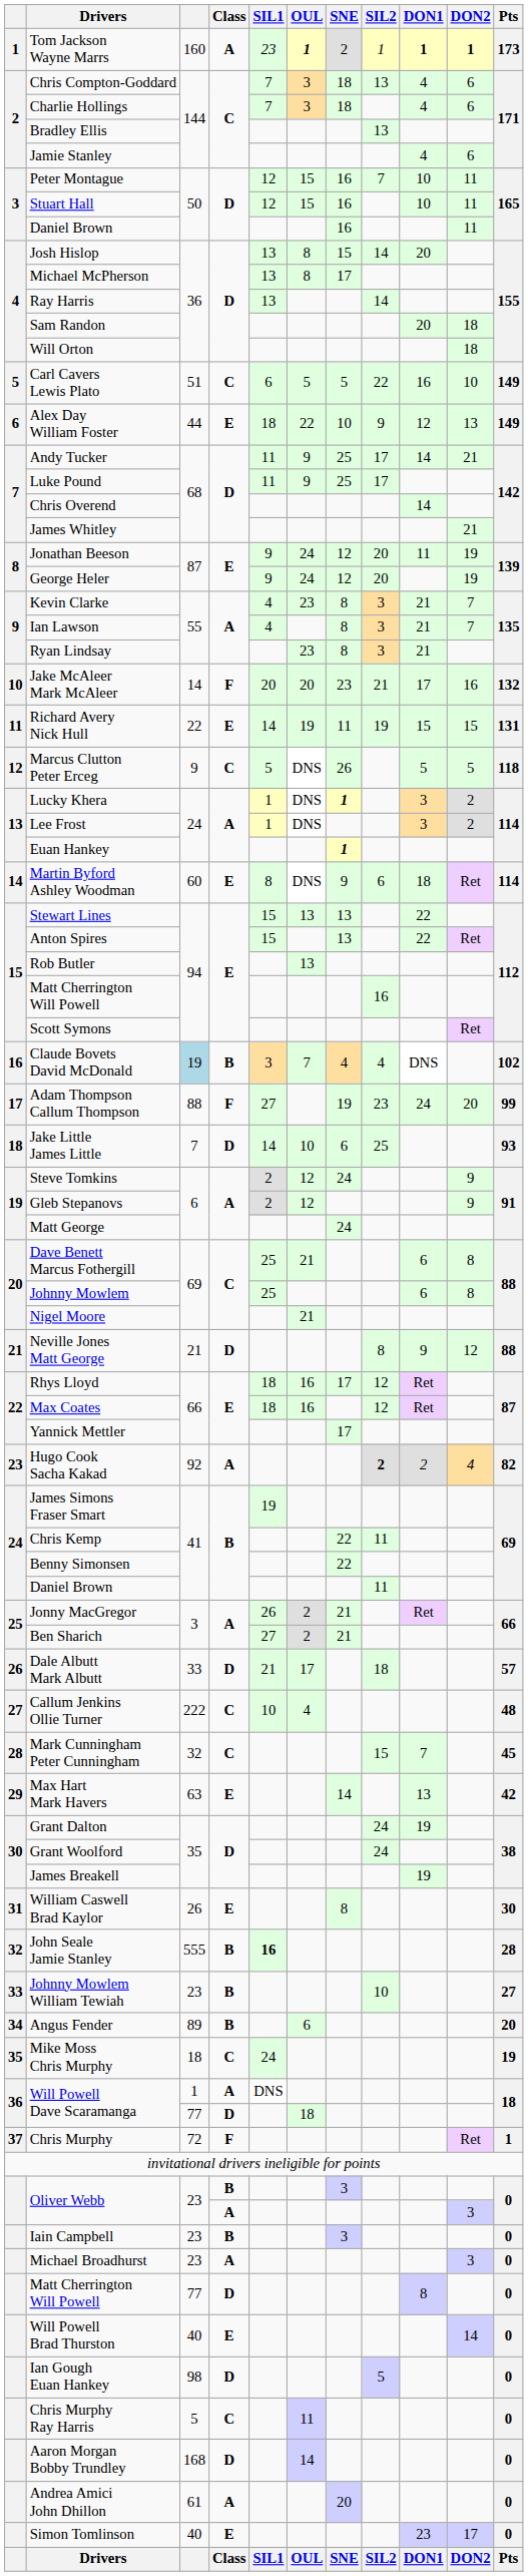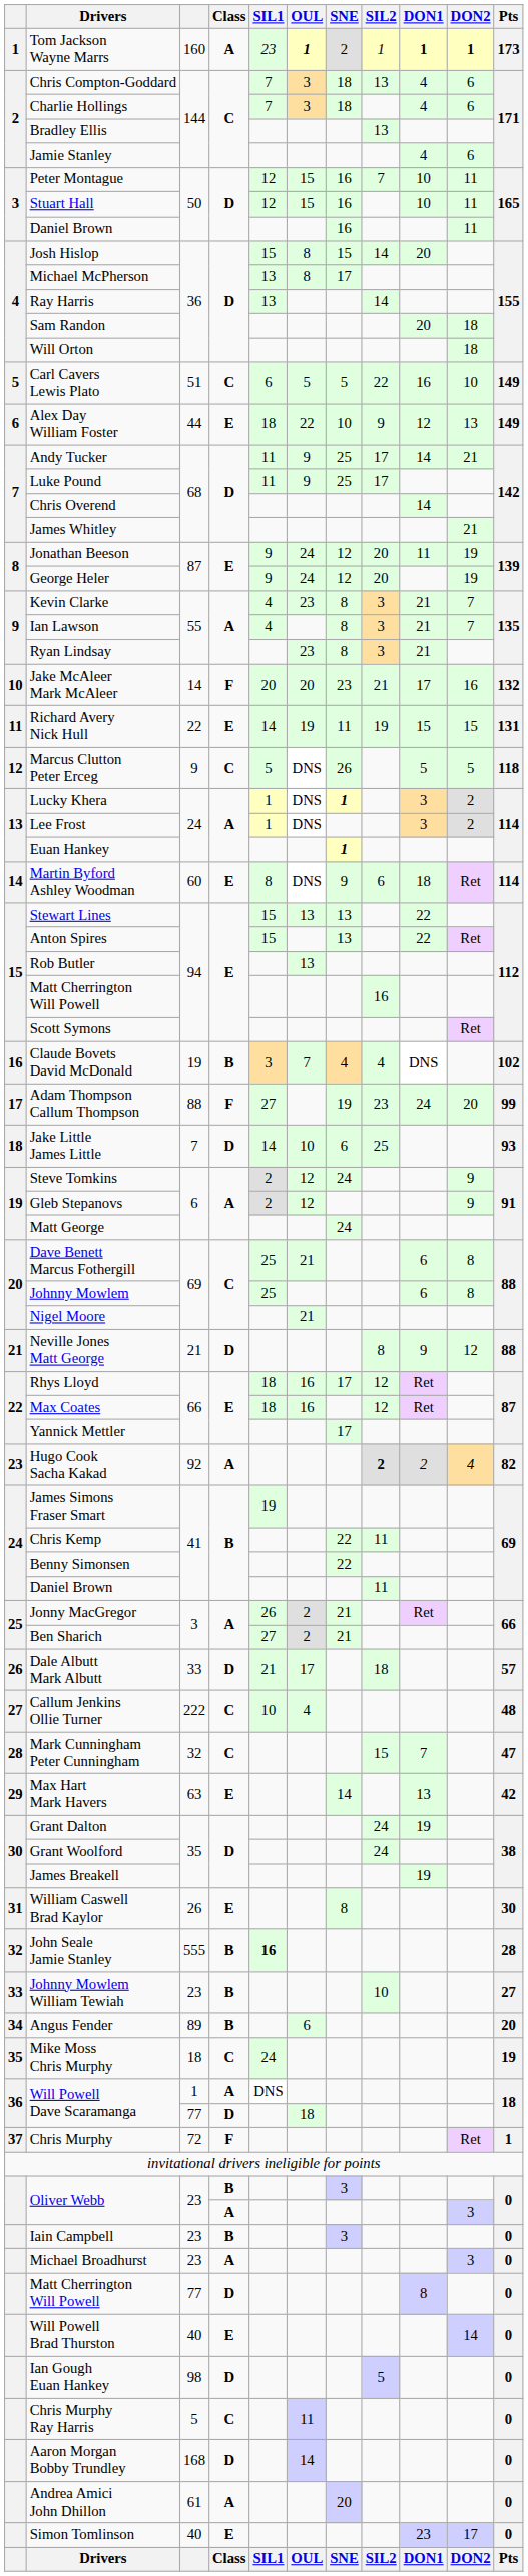Josh Hislop | SIL1: 13 -> 15
Claude Bovets David McDonald | column 3: lightblue background -> no background
Mark Cunningham Peter Cunningham | Pts: 45 -> 47
